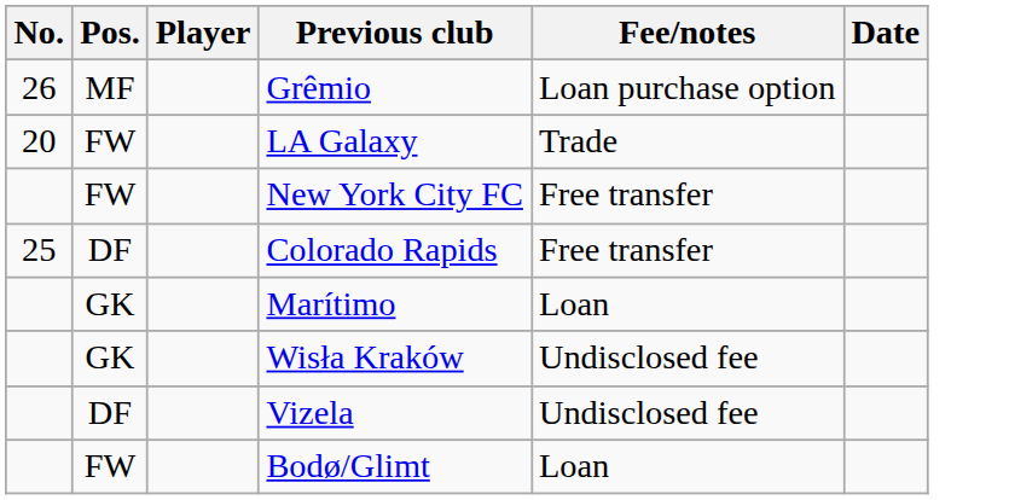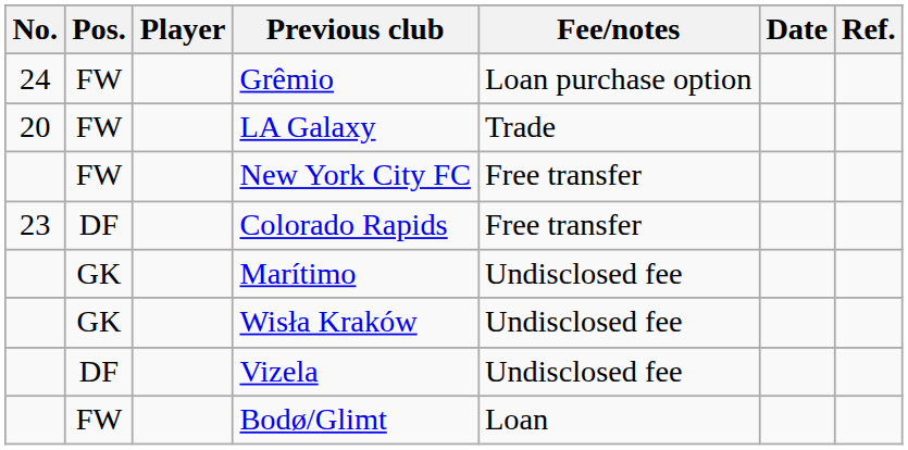+ column: Ref.
Grêmio | No.: 26 -> 24
Grêmio | Pos.: MF -> FW
Colorado Rapids | No.: 25 -> 23
Marítimo | Fee/notes: Loan -> Undisclosed fee
